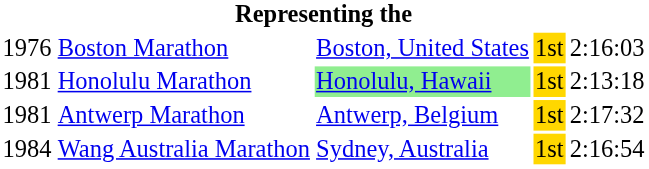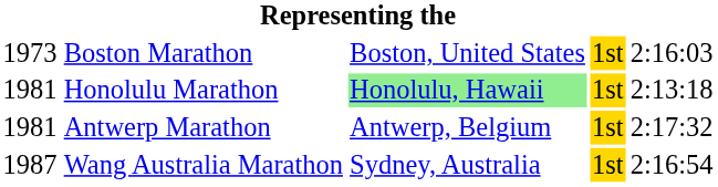Boston Marathon | column 1: 1976 -> 1973
Wang Australia Marathon | column 1: 1984 -> 1987
